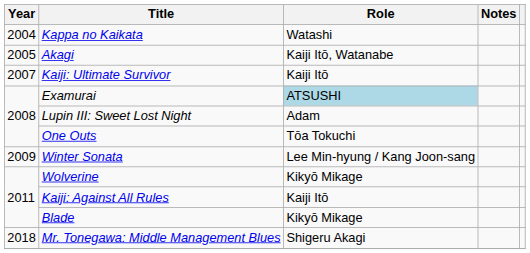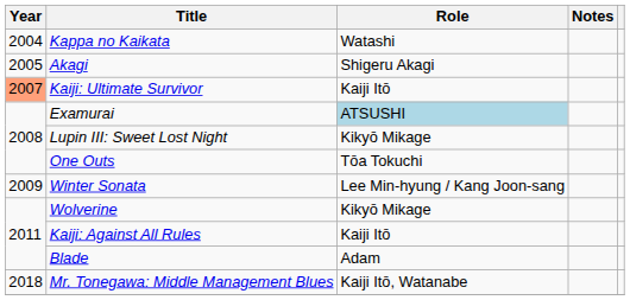Akagi | Role: Kaiji Itō, Watanabe -> Shigeru Akagi
Kaiji: Ultimate Survivor | Year: no background -> lightsalmon background
Lupin III: Sweet Lost Night | Role: Adam -> Kikyō Mikage
Blade | Role: Kikyō Mikage -> Adam
Mr. Tonegawa: Middle Management Blues | Role: Shigeru Akagi -> Kaiji Itō, Watanabe
